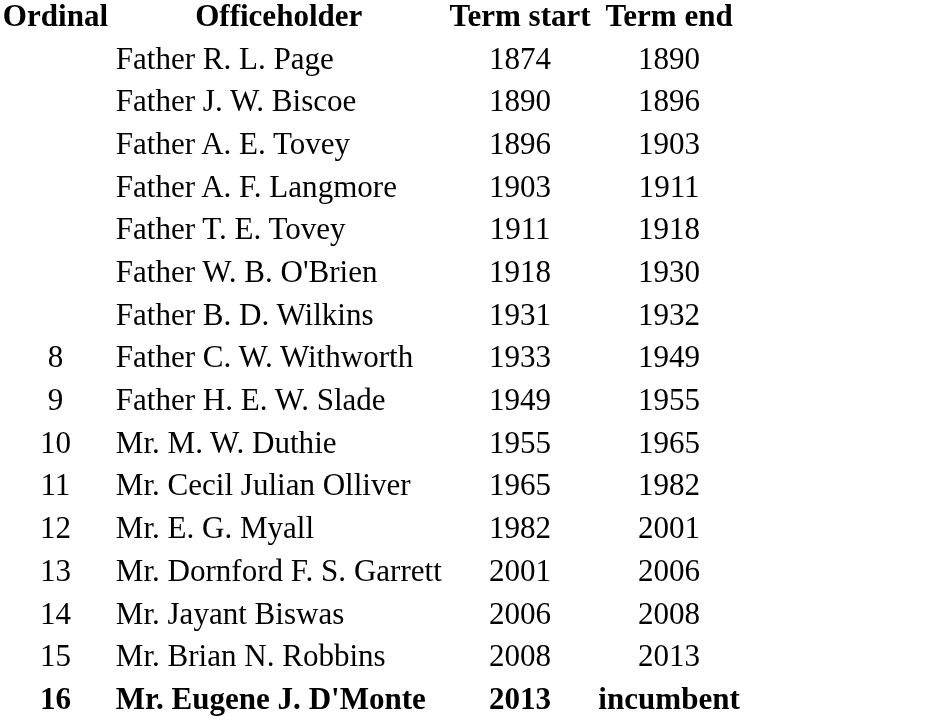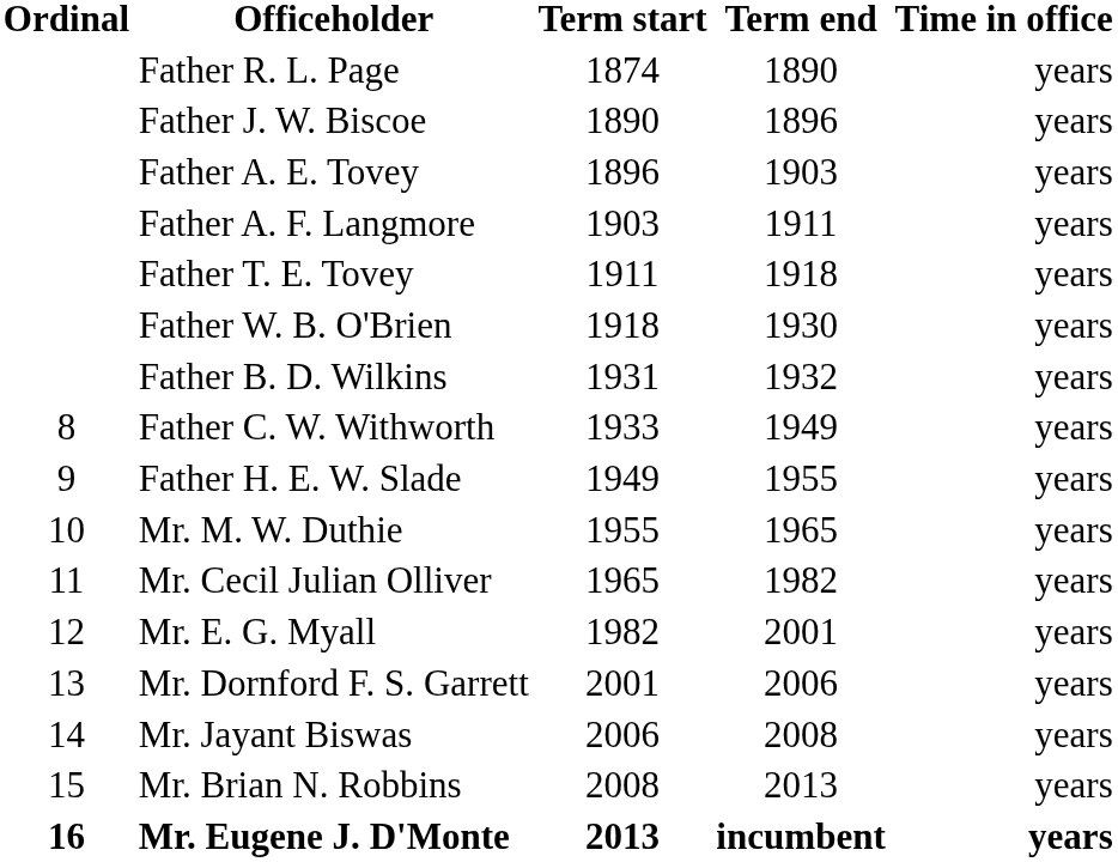+ column: Time in office | years | years | years | years | years | years | years | years | years | years | years | years | years | years | years | years
